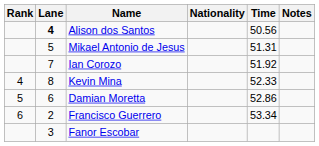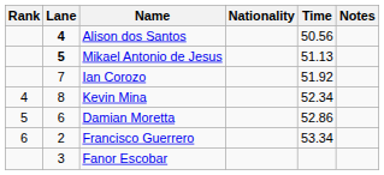Mikael Antonio de Jesus | Lane: normal -> bold
Mikael Antonio de Jesus | Time: 51.31 -> 51.13
Kevin Mina | Time: 52.33 -> 52.34
